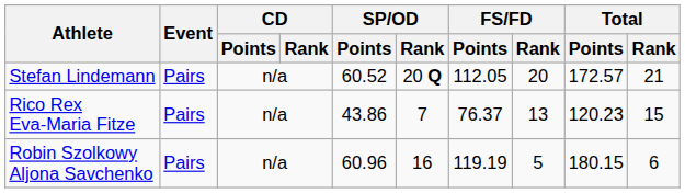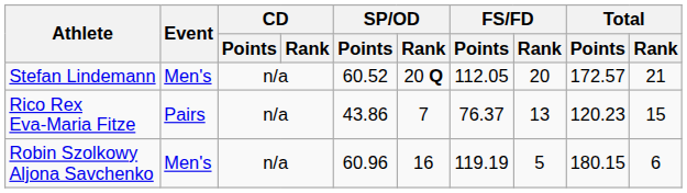Stefan Lindemann | Event: Pairs -> Men's
Robin Szolkowy Aljona Savchenko | Event: Pairs -> Men's
